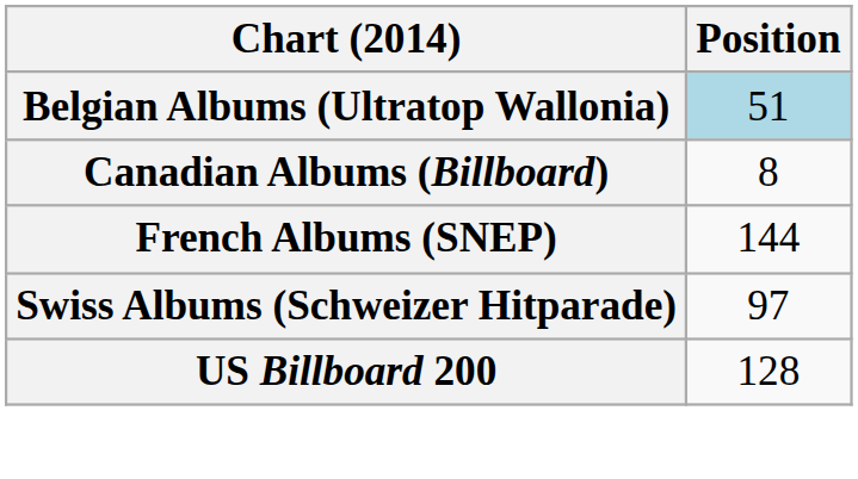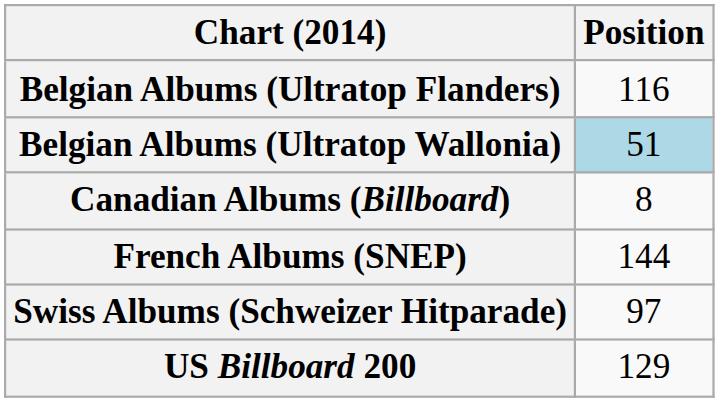+ row: Belgian Albums (Ultratop Flanders) | 116
US Billboard 200 | Position: 128 -> 129
